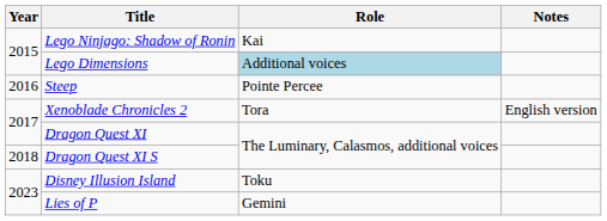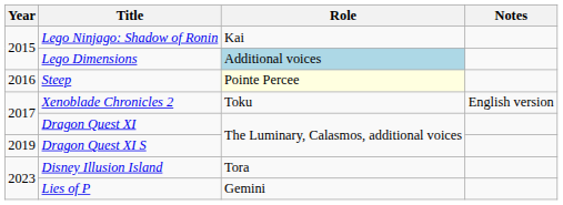Steep | Role: no background -> lightyellow background
Xenoblade Chronicles 2 | Role: Tora -> Toku
Dragon Quest XI S | Year: 2018 -> 2019
Disney Illusion Island | Role: Toku -> Tora
